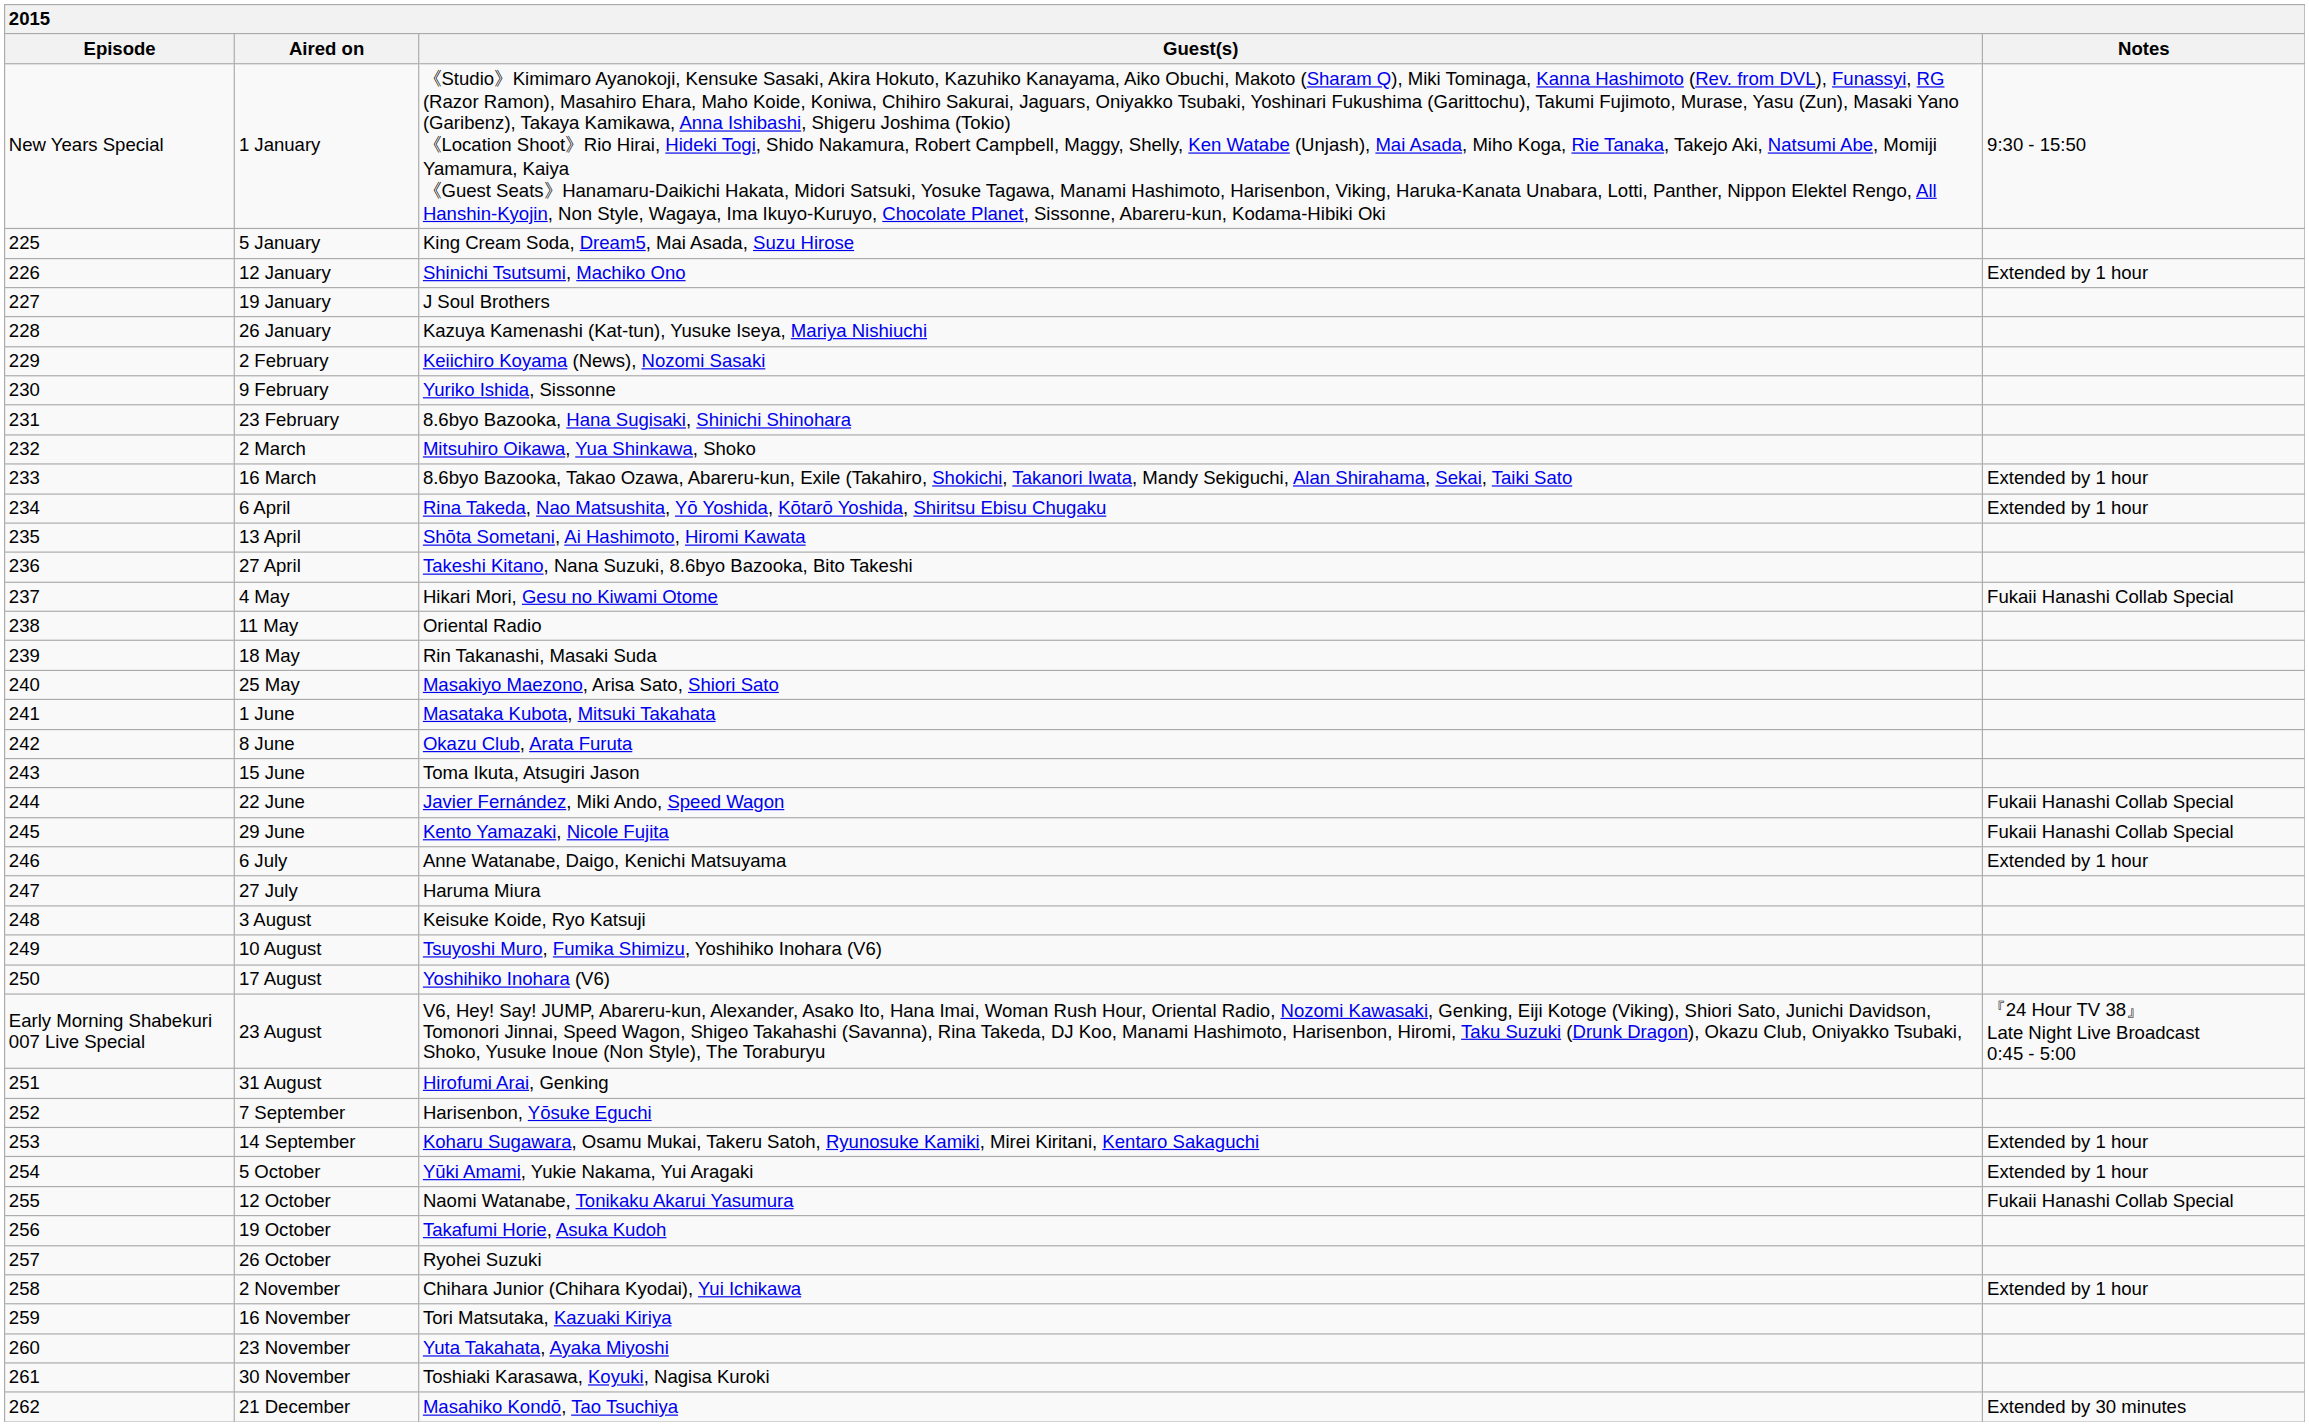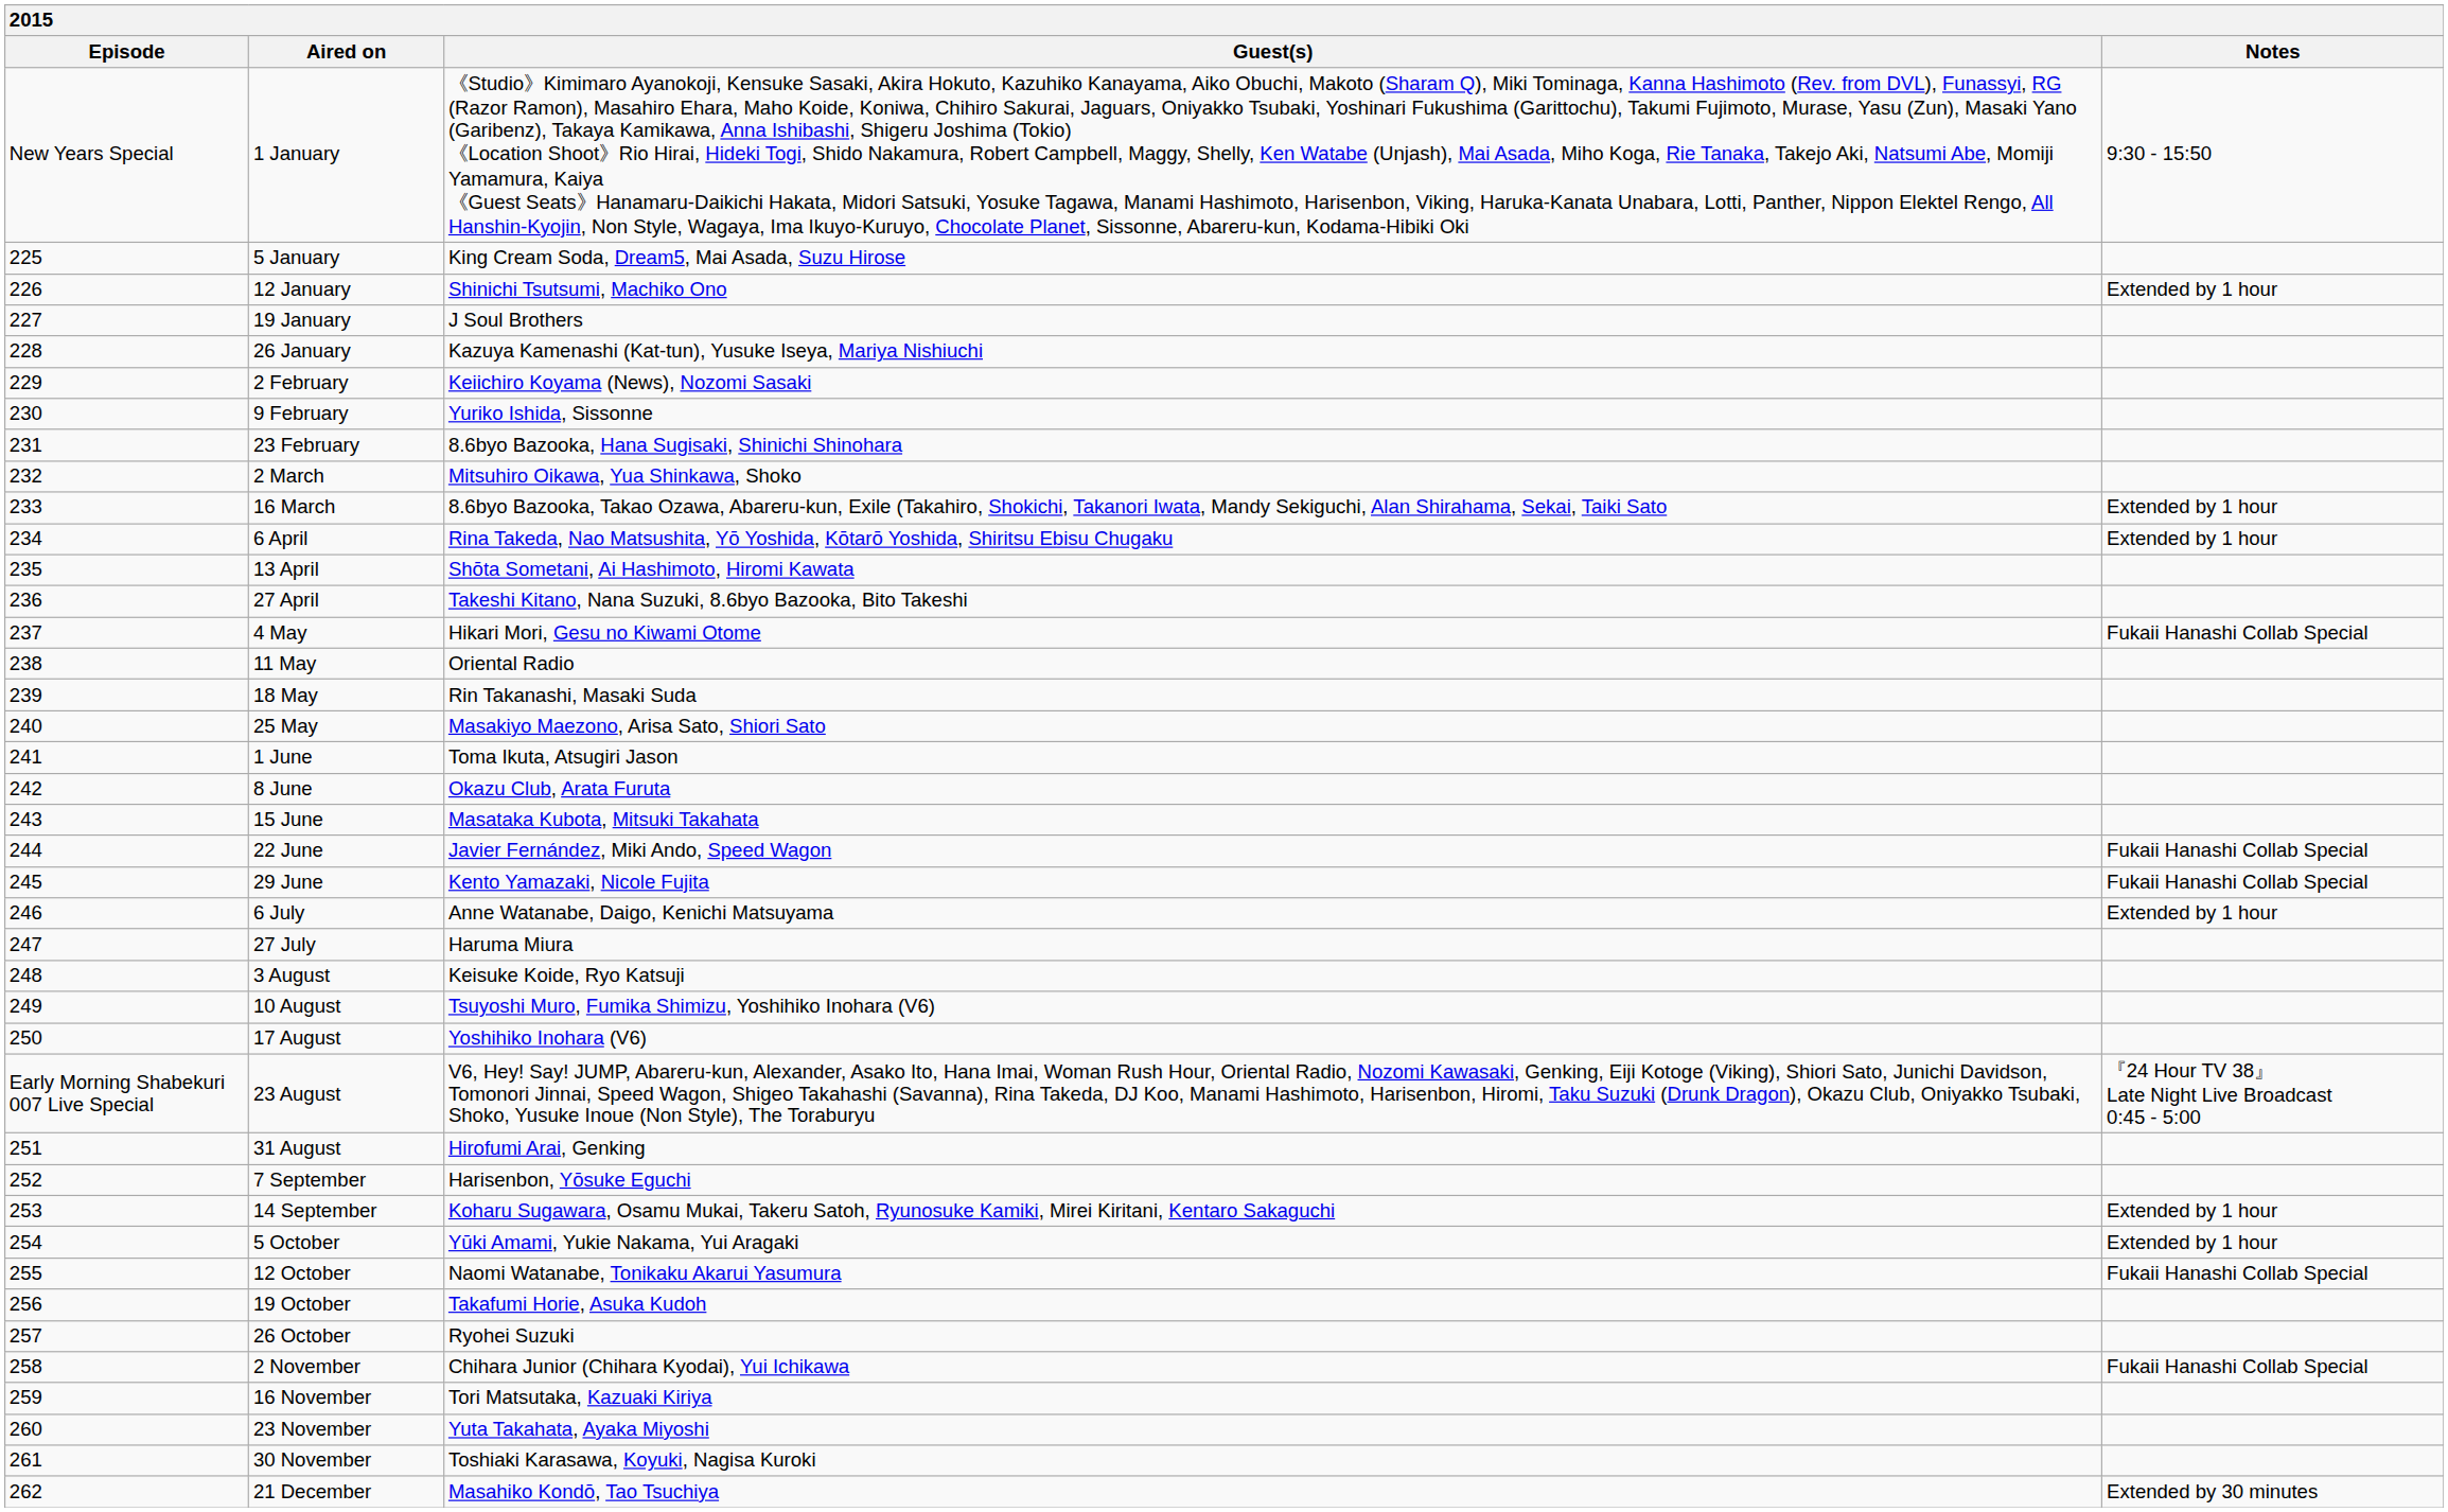1 June | Guest(s): Masataka Kubota, Mitsuki Takahata -> Toma Ikuta, Atsugiri Jason
15 June | Guest(s): Toma Ikuta, Atsugiri Jason -> Masataka Kubota, Mitsuki Takahata
2 November | Notes: Extended by 1 hour -> Fukaii Hanashi Collab Special
